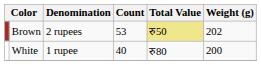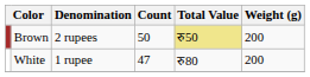Brown | Count: 53 -> 50
Brown | Weight (g): 202 -> 200
White | Count: 40 -> 47
